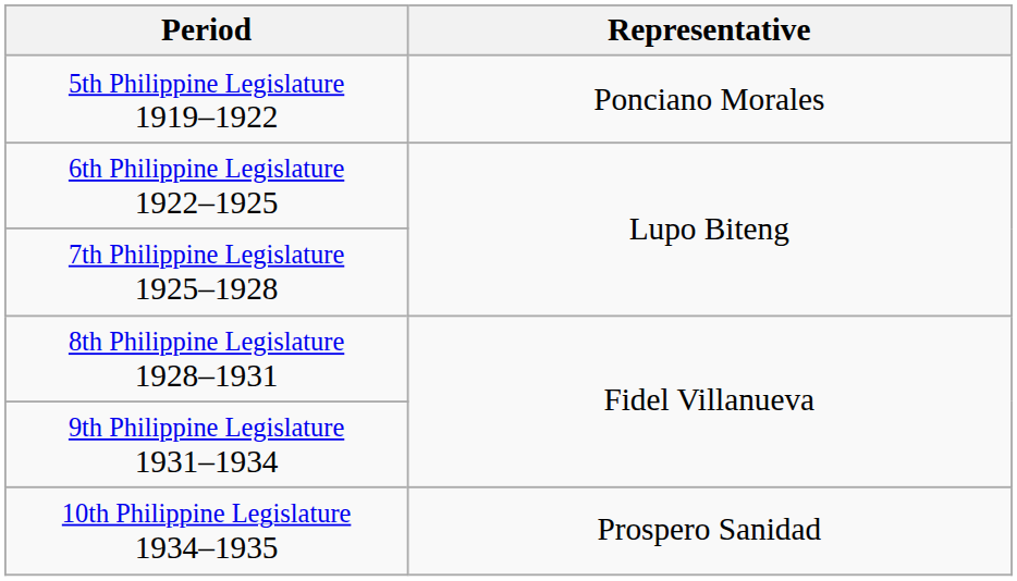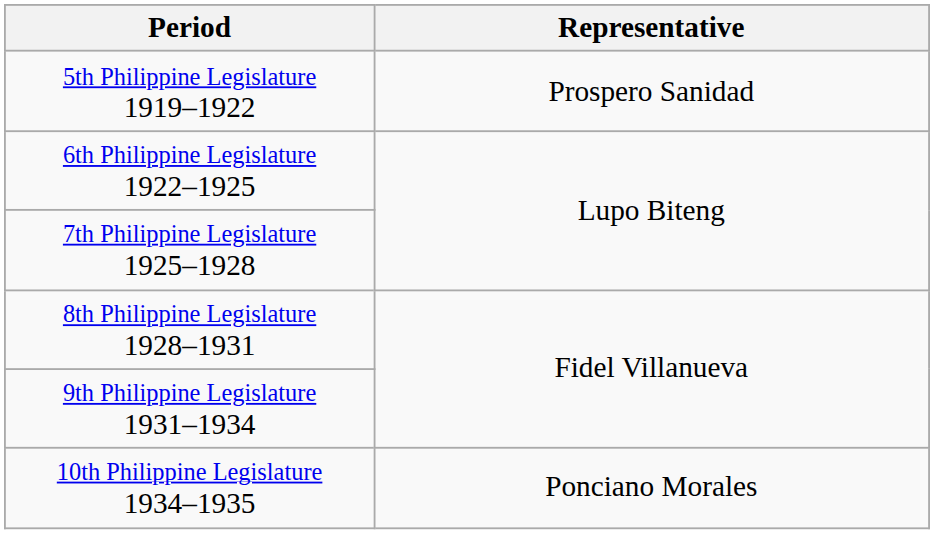5th Philippine Legislature 1919–1922 | Representative: Ponciano Morales -> Prospero Sanidad
10th Philippine Legislature 1934–1935 | Representative: Prospero Sanidad -> Ponciano Morales
